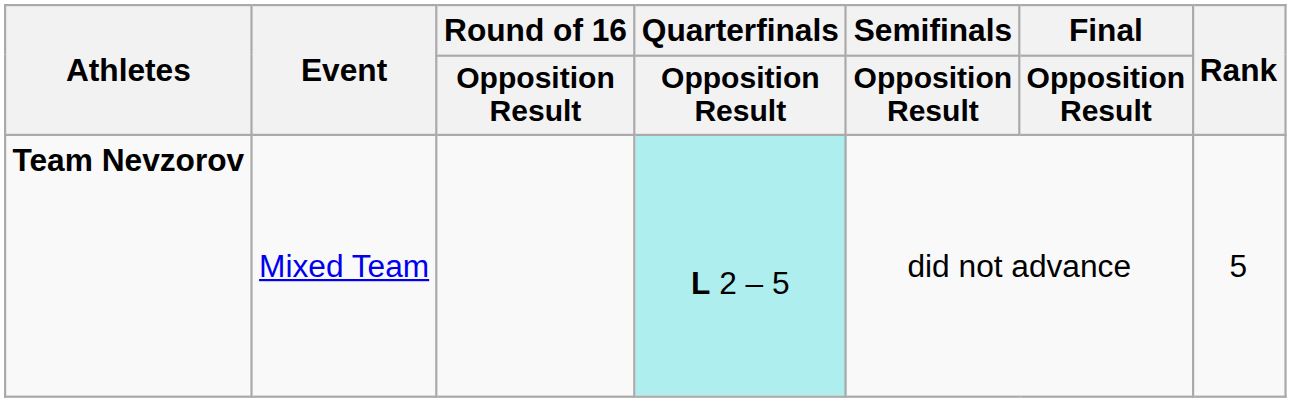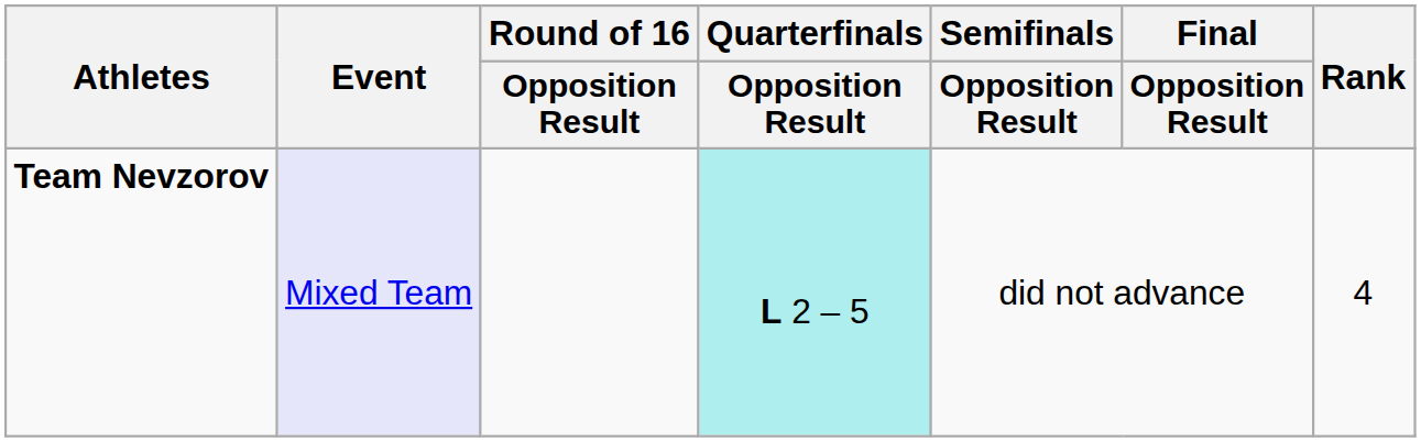Team Nevzorov | Event: no background -> lavender background
Team Nevzorov | Rank: 5 -> 4
